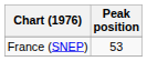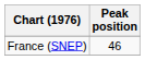France (SNEP) | Peak position: 53 -> 46
